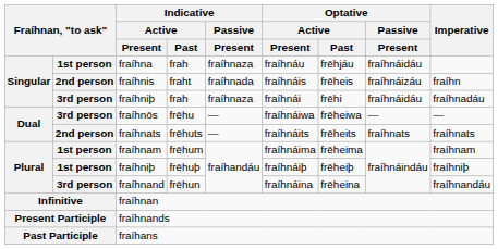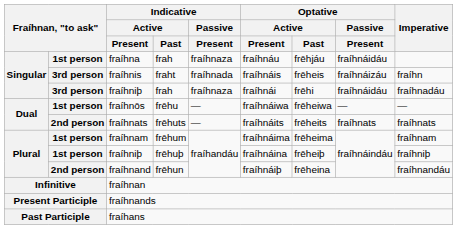fraíhnis | column 2: 2nd person -> 3rd person
fraíhnōs | column 2: 3rd person -> 1st person
fraíhniþ / frēhuþ | Optative / Active / Present: fraíhnáiþ -> fraíhnáina
fraíhnand | column 2: 3rd person -> 2nd person
fraíhnand | Optative / Active / Present: fraíhnáina -> fraíhnáiþ
